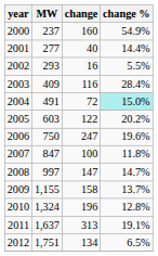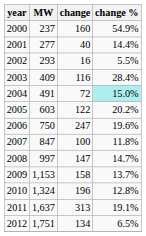2009 | MW: 1,155 -> 1,153
